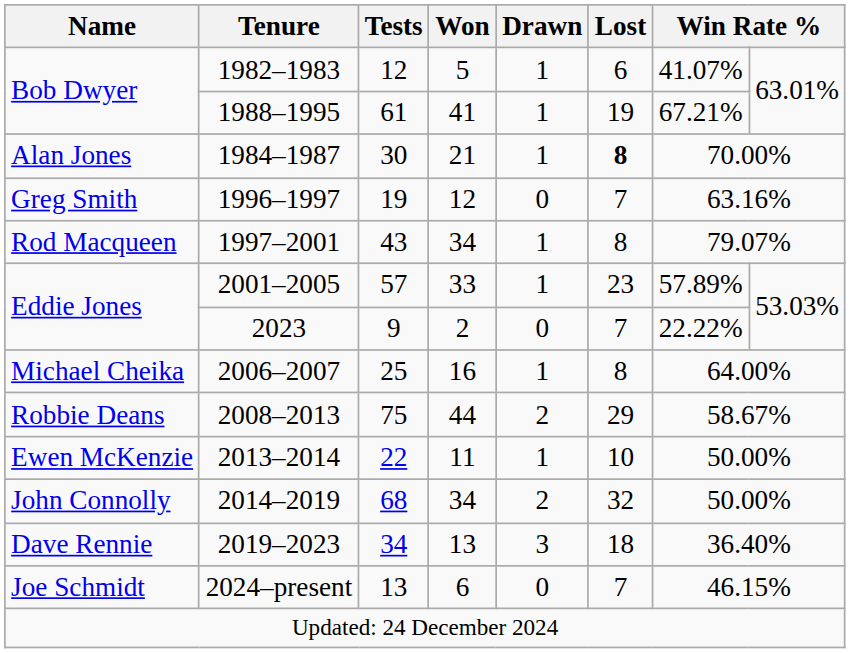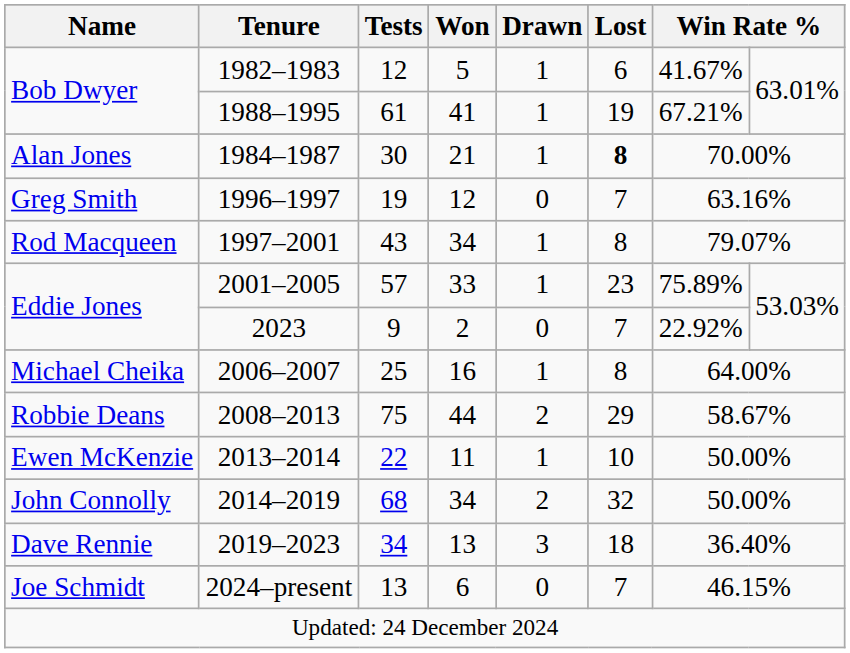1982–1983 | column 7: 41.07% -> 41.67%
2001–2005 | column 7: 57.89% -> 75.89%
2023 | column 7: 22.22% -> 22.92%
